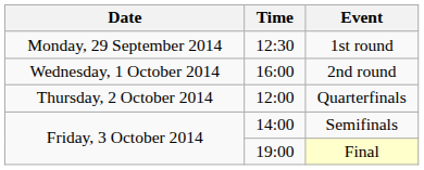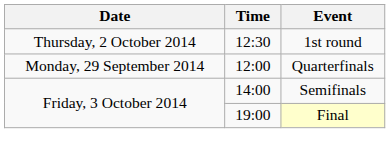1st round | Date: Monday, 29 September 2014 -> Thursday, 2 October 2014
- row: Wednesday, 1 October 2014 | 16:00 | 2nd round
Quarterfinals | Date: Thursday, 2 October 2014 -> Monday, 29 September 2014
